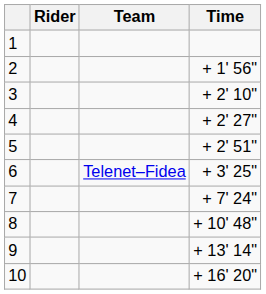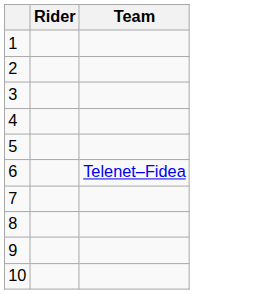- column: Time | + 1' 56" | + 2' 10" | + 2' 27" | + 2' 51" | + 3' 25" | + 7' 24" | + 10' 48" | + 13' 14" | + 16' 20"
